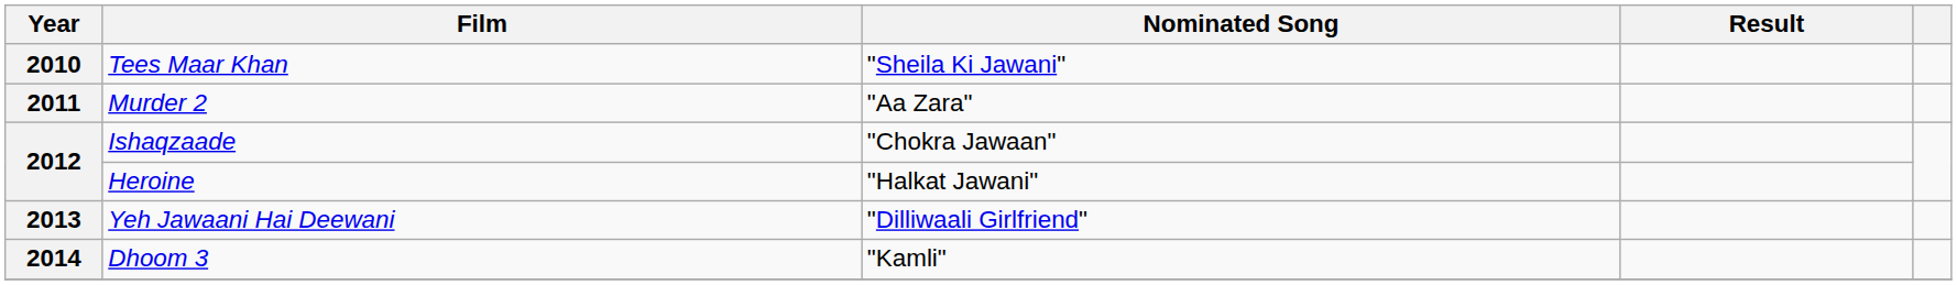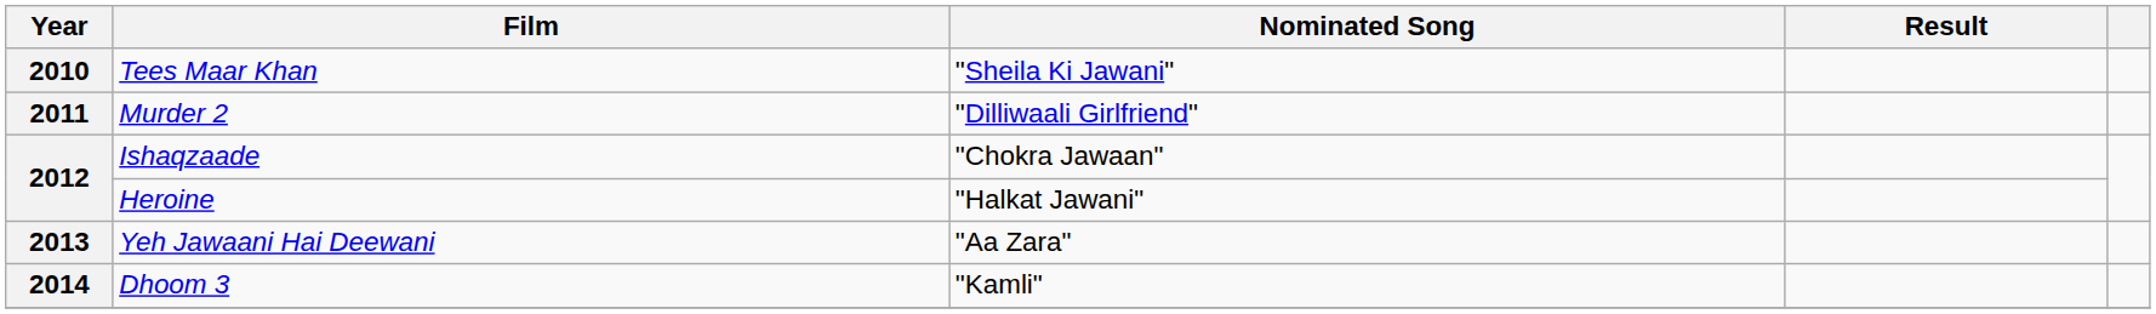Murder 2 | Nominated Song: "Aa Zara" -> "Dilliwaali Girlfriend"
Yeh Jawaani Hai Deewani | Nominated Song: "Dilliwaali Girlfriend" -> "Aa Zara"
